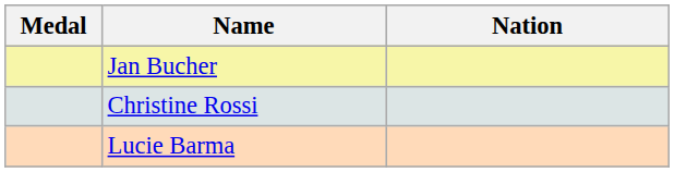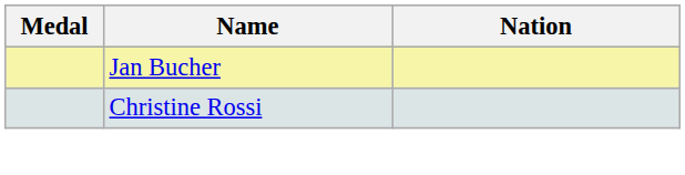- row: Lucie Barma
